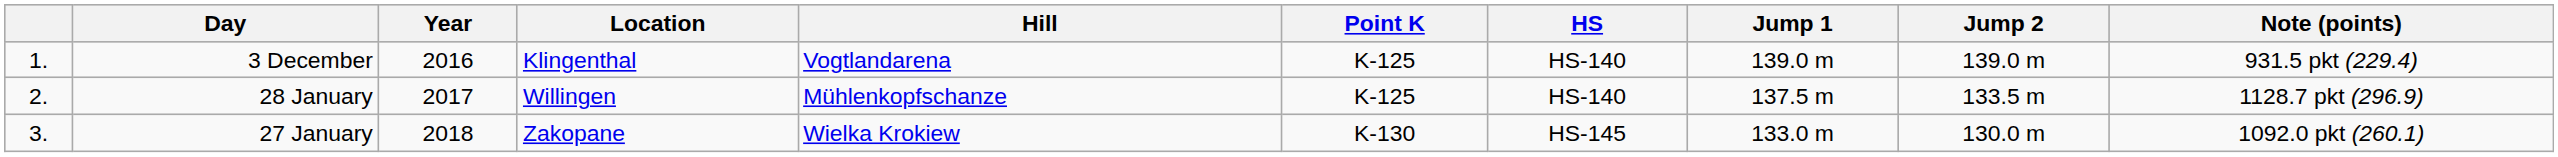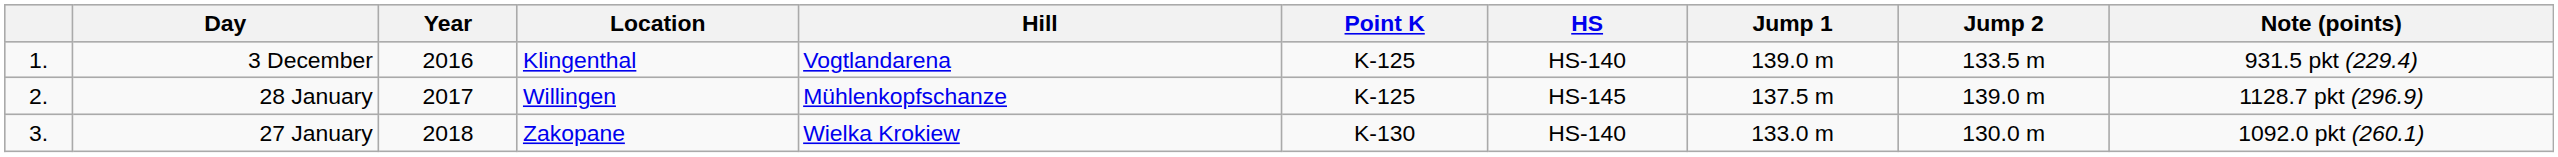3 December | Jump 2: 139.0 m -> 133.5 m
28 January | HS: HS-140 -> HS-145
28 January | Jump 2: 133.5 m -> 139.0 m
27 January | HS: HS-145 -> HS-140
